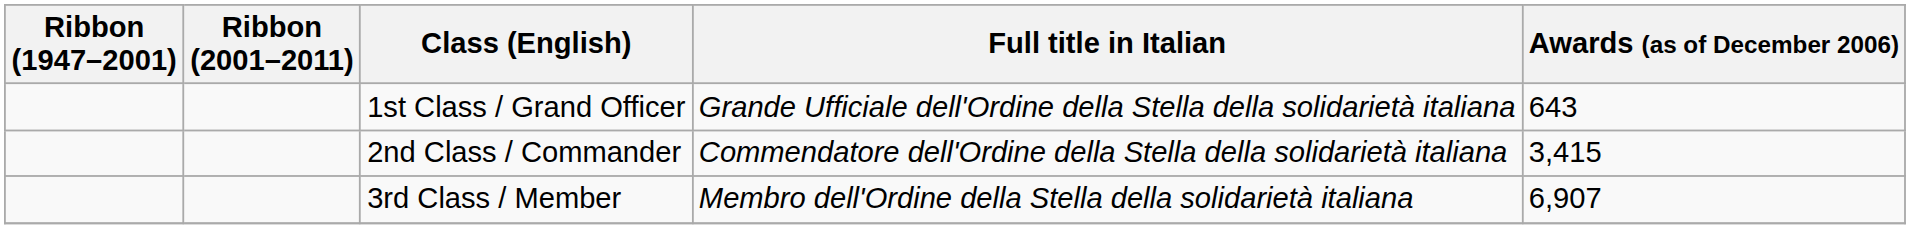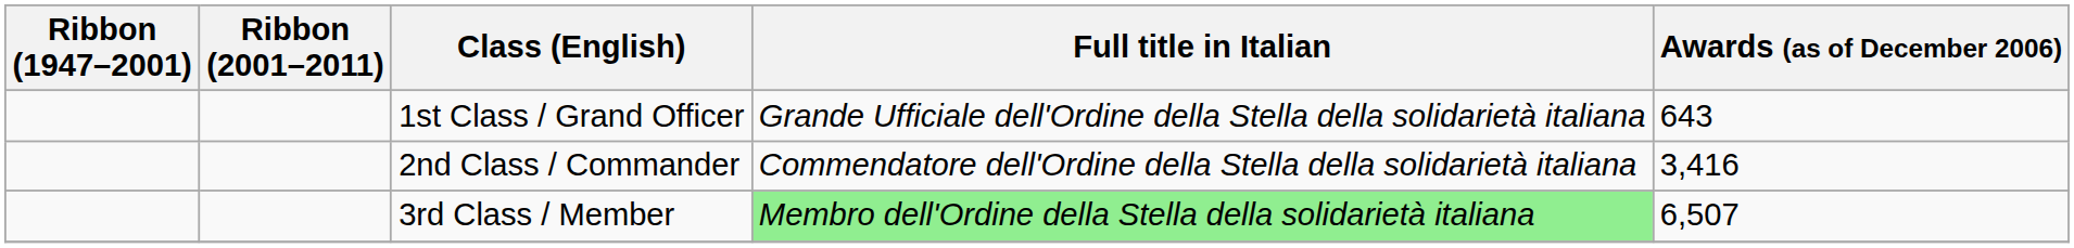2nd Class / Commander | Awards (as of December 2006): 3,415 -> 3,416
3rd Class / Member | Full title in Italian: no background -> lightgreen background
3rd Class / Member | Awards (as of December 2006): 6,907 -> 6,507
